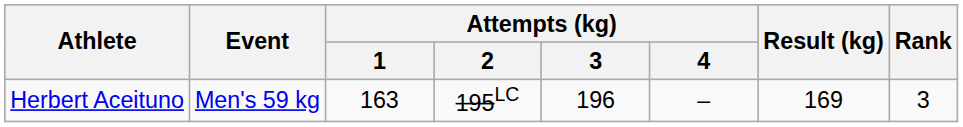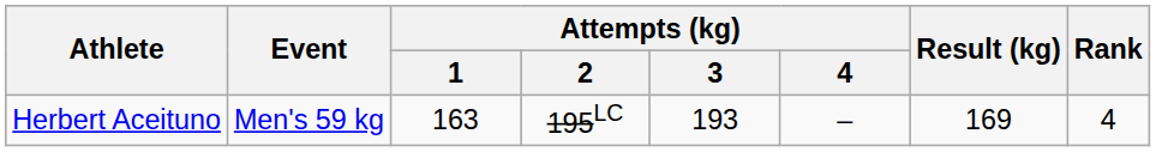Herbert Aceituno | Attempts (kg) / 3: 196 -> 193
Herbert Aceituno | Rank: 3 -> 4
